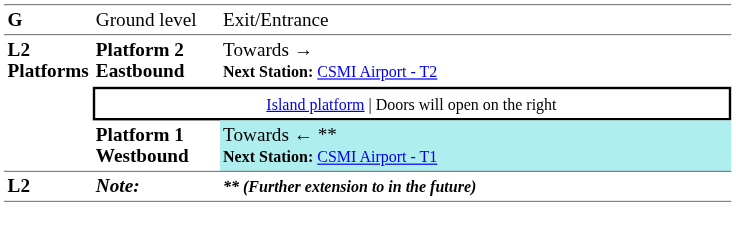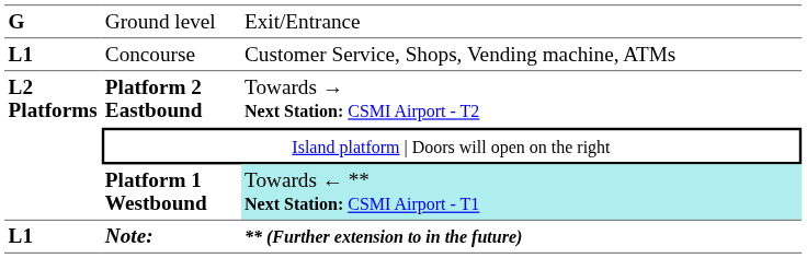+ row: L1 | Concourse | Customer Service, Shops, Vending machine, ATMs
Note: | column 1: L2 -> L1
